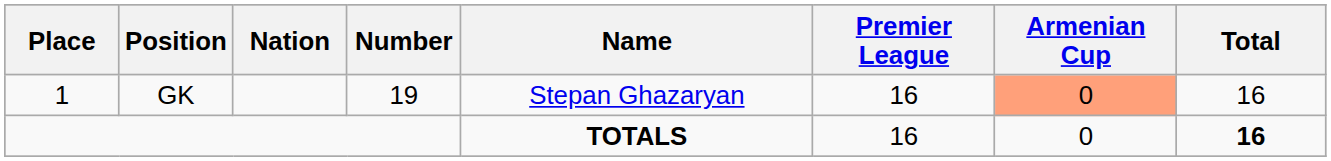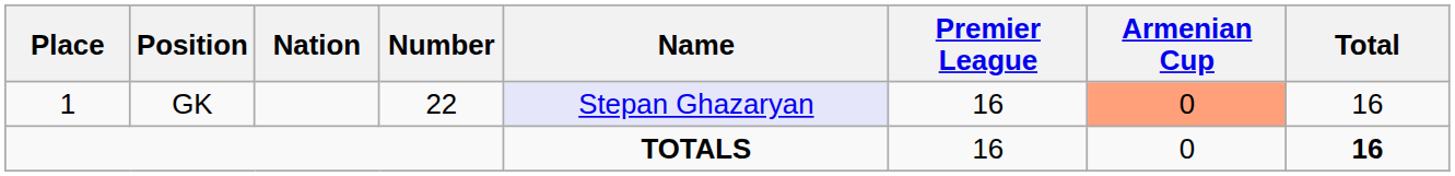GK | Number: 19 -> 22
GK | Name: no background -> lavender background
